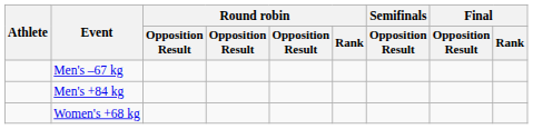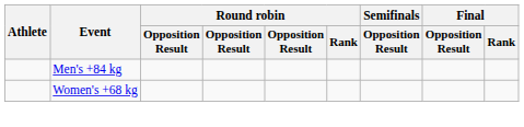- row: Men's –67 kg
